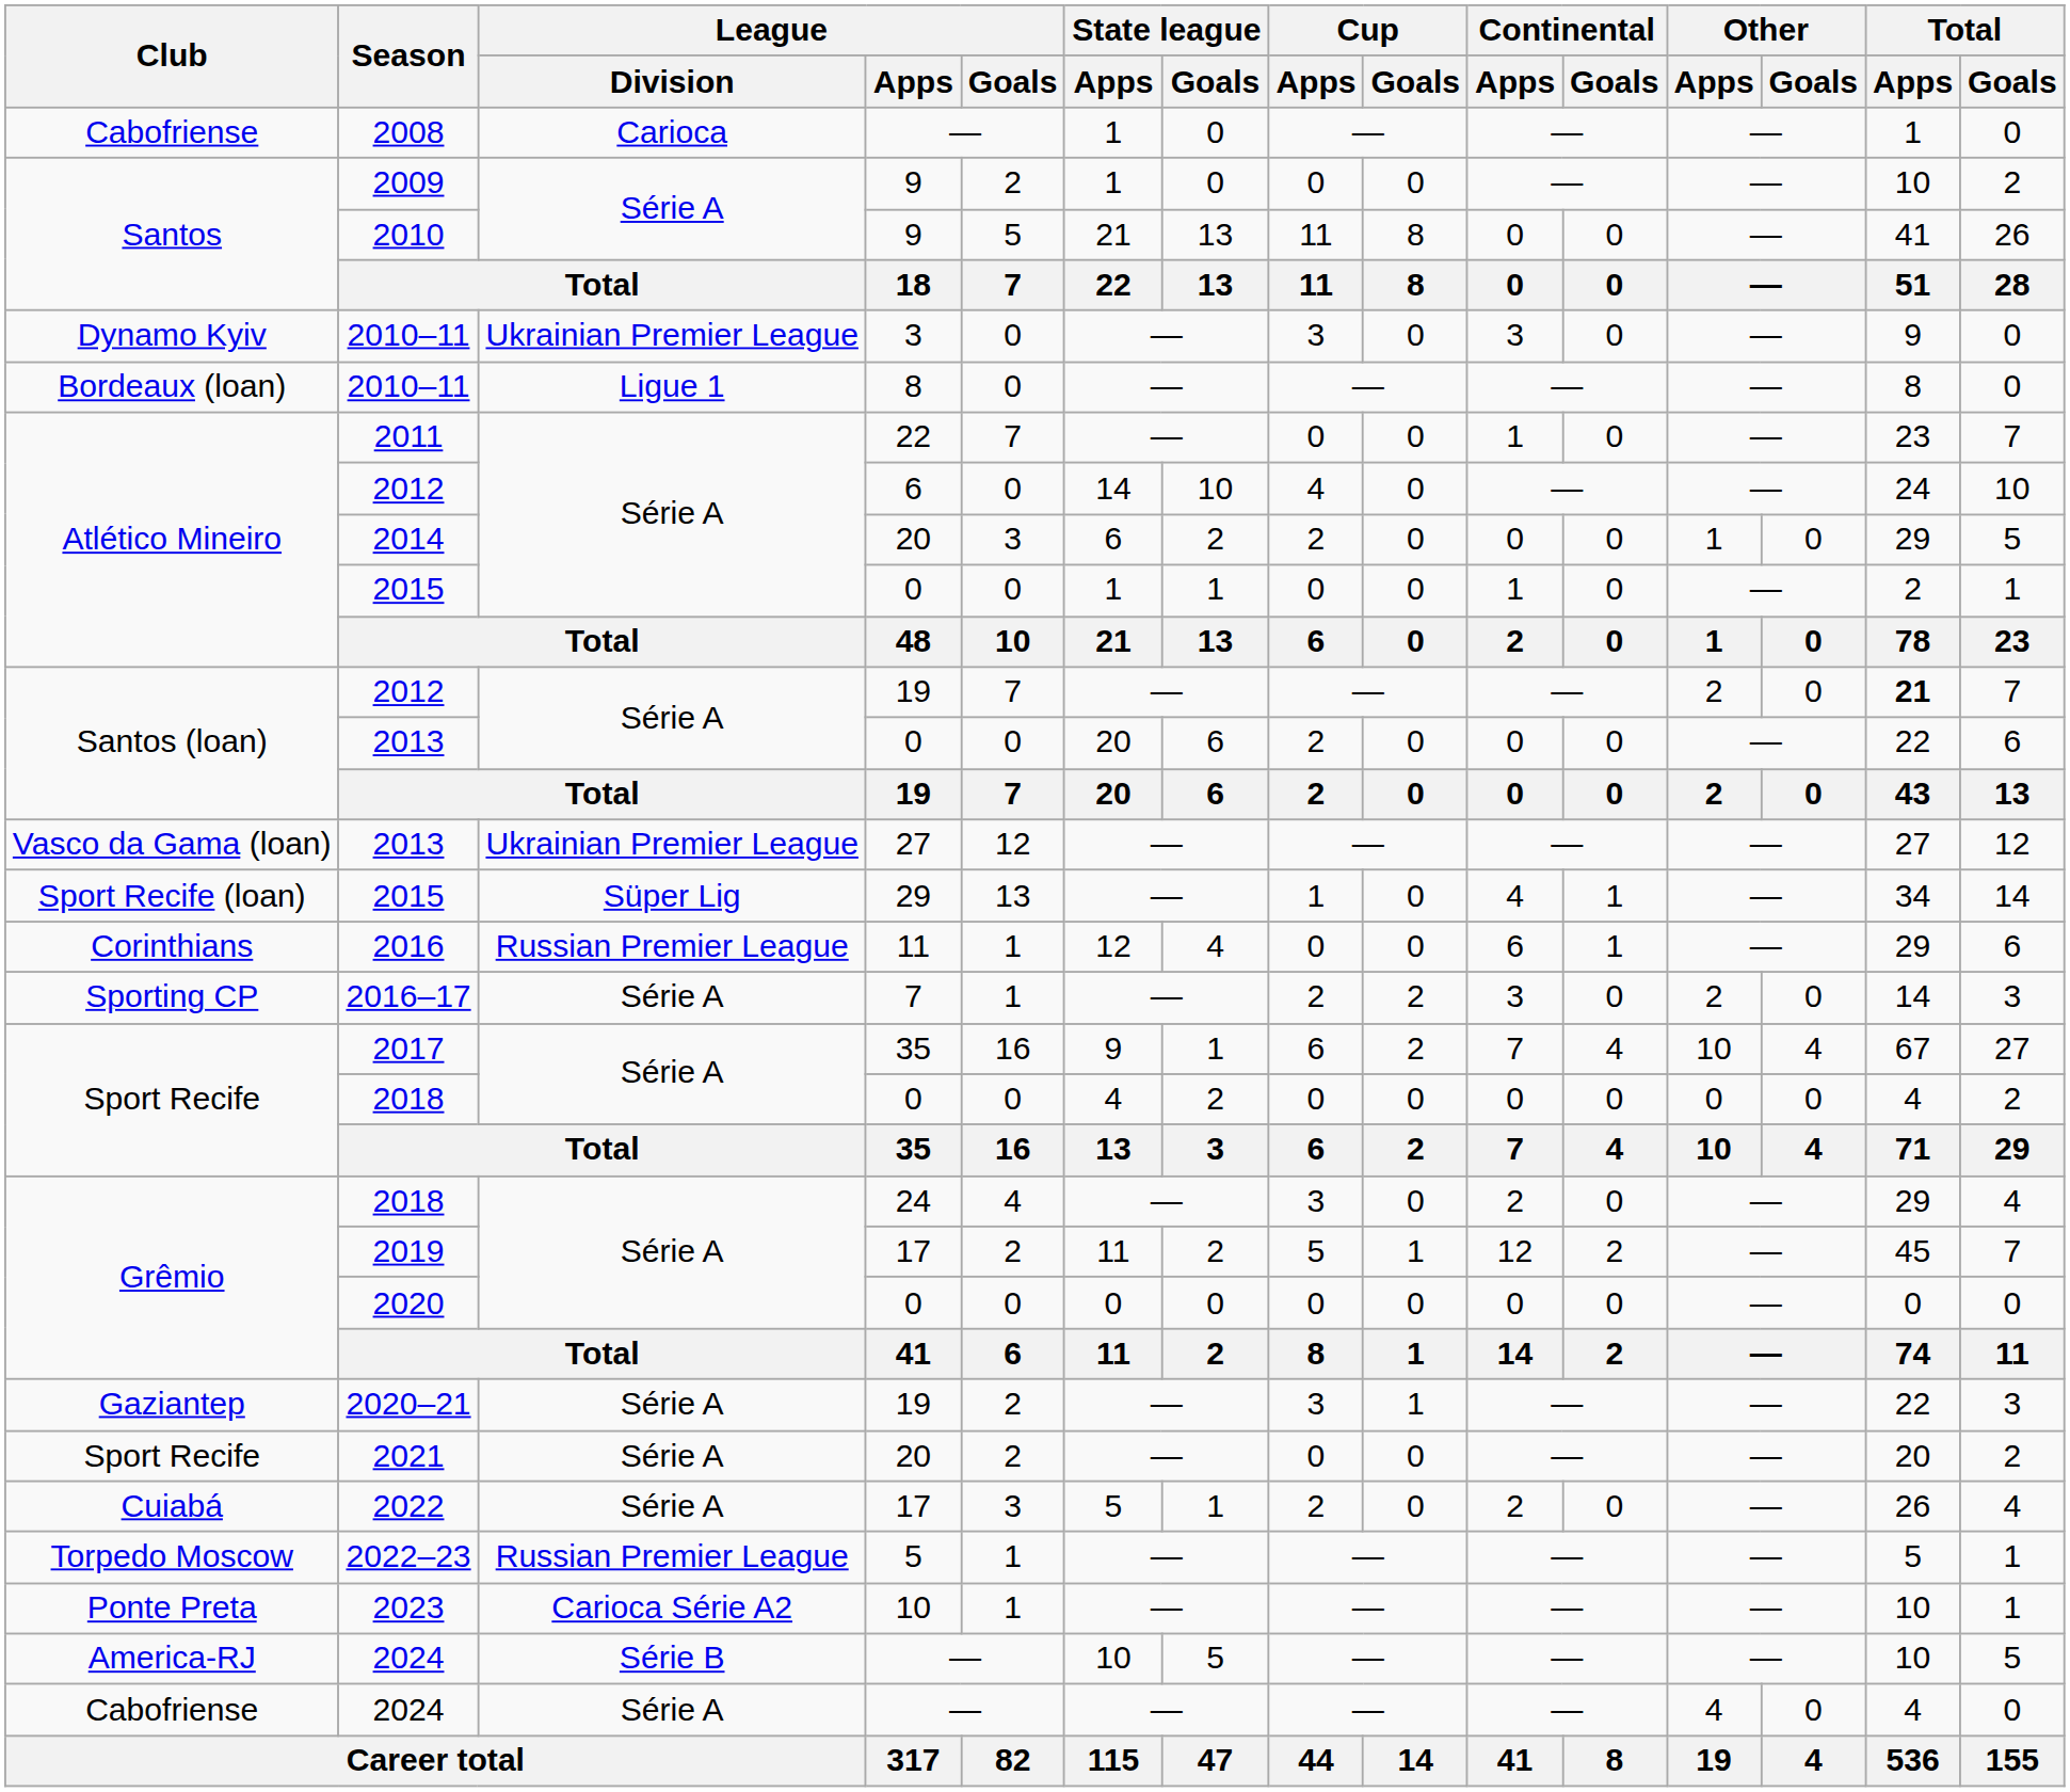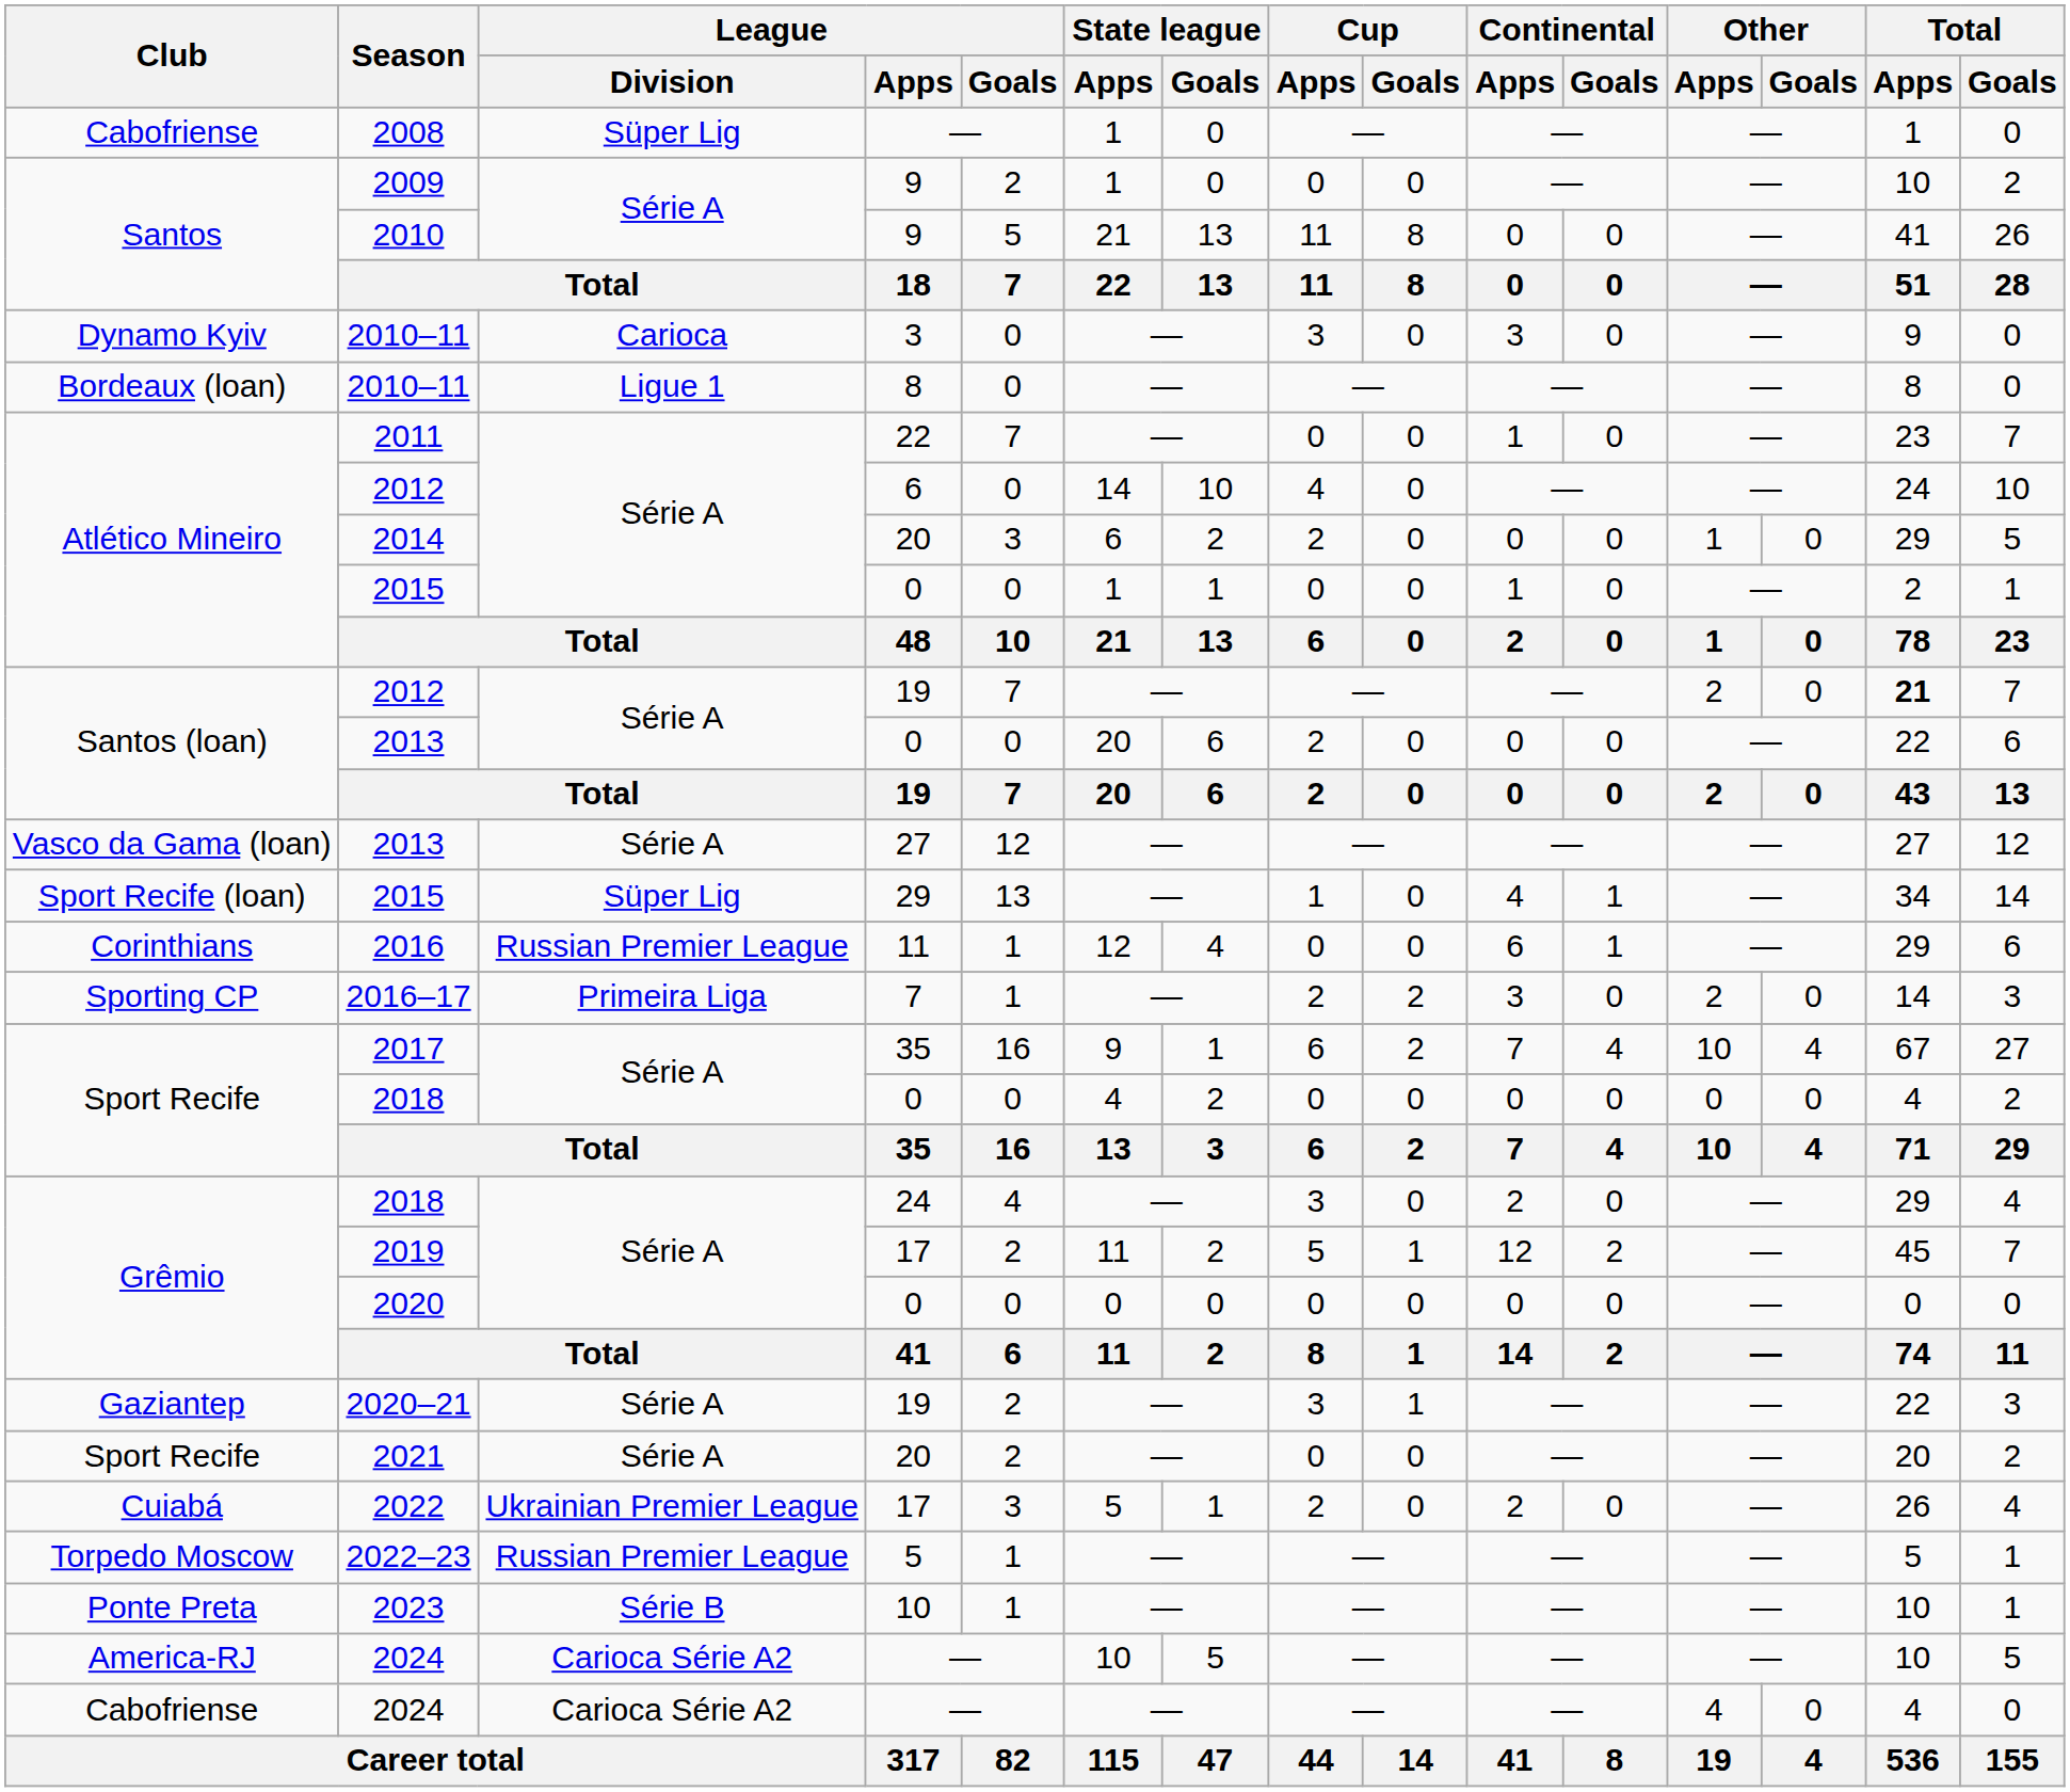2008 | League / Division: Carioca -> Süper Lig
Dynamo Kyiv / 2010–11 | League / Division: Ukrainian Premier League -> Carioca
Vasco da Gama (loan) / 2013 | League / Division: Ukrainian Premier League -> Série A
2016–17 | League / Division: Série A -> Primeira Liga
2022 | League / Division: Série A -> Ukrainian Premier League
2023 | League / Division: Carioca Série A2 -> Série B
America-RJ / 2024 | League / Division: Série B -> Carioca Série A2
Cabofriense / 2024 | League / Division: Série A -> Carioca Série A2
